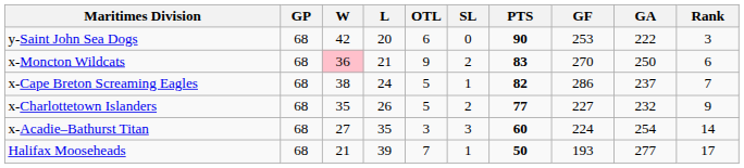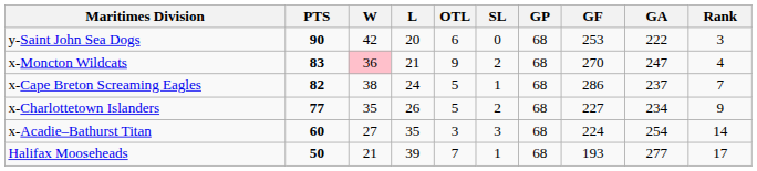columns swapped: GP <-> PTS
x-Moncton Wildcats | GA: 250 -> 247
x-Moncton Wildcats | Rank: 6 -> 4
x-Charlottetown Islanders | GA: 232 -> 234
